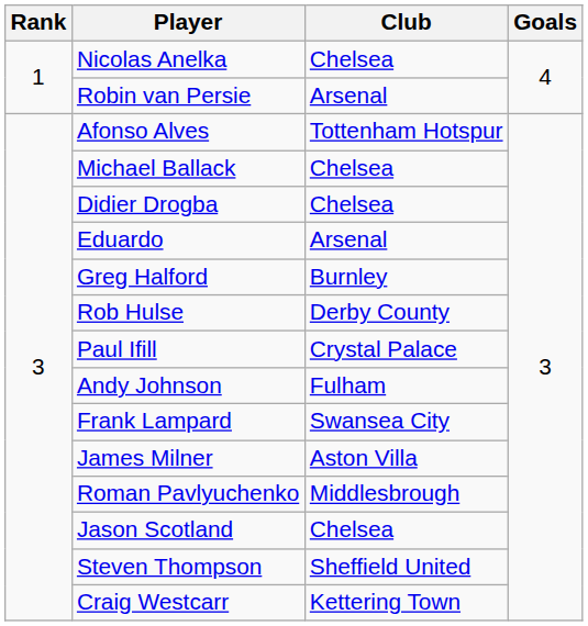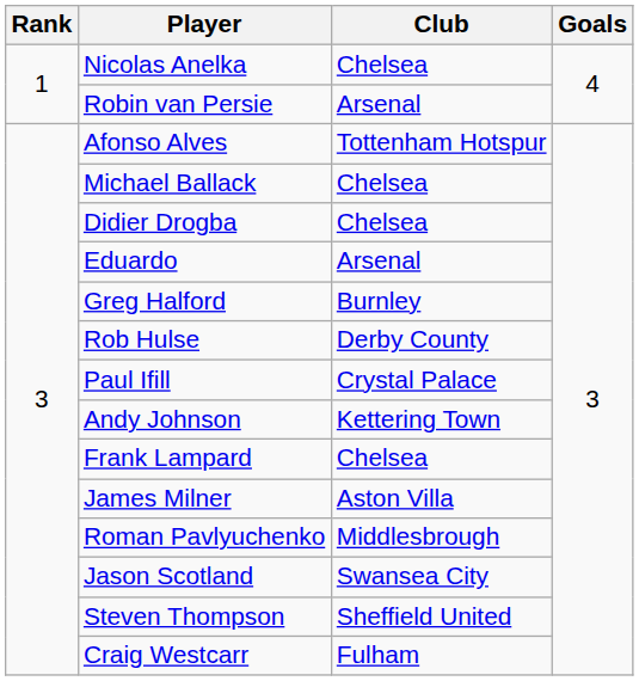Andy Johnson | Club: Fulham -> Kettering Town
Frank Lampard | Club: Swansea City -> Chelsea
Jason Scotland | Club: Chelsea -> Swansea City
Craig Westcarr | Club: Kettering Town -> Fulham
